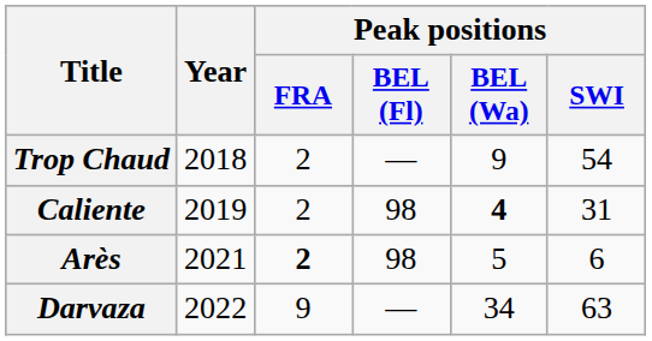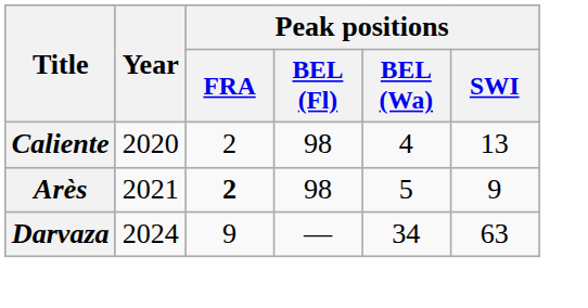- row: Trop Chaud | 2018 | 2 | — | 9 | 54
Caliente | Year: 2019 -> 2020
Caliente | Peak positions / BEL (Wa): bold -> normal
Caliente | Peak positions / SWI: 31 -> 13
Arès | Peak positions / SWI: 6 -> 9
Darvaza | Year: 2022 -> 2024
